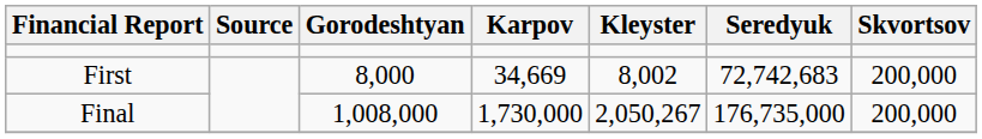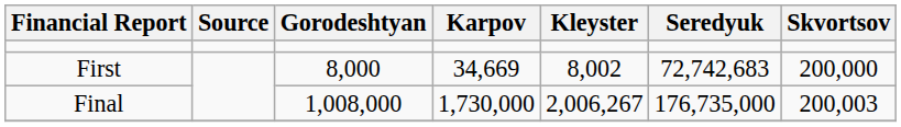Final | Kleyster: 2,050,267 -> 2,006,267
Final | Skvortsov: 200,000 -> 200,003
